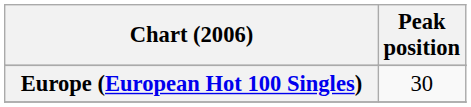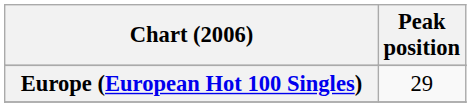Europe (European Hot 100 Singles) | Peak position: 30 -> 29
